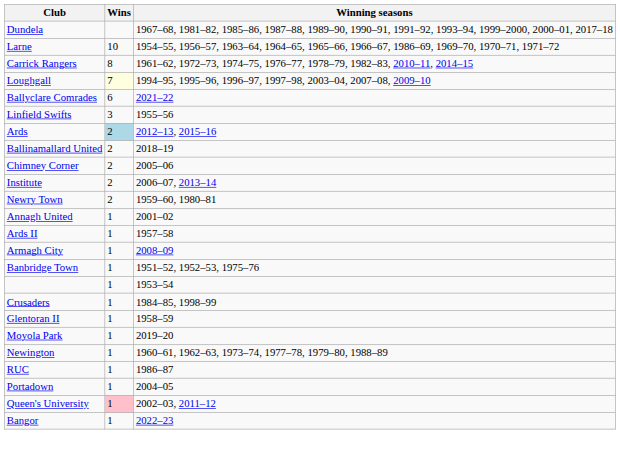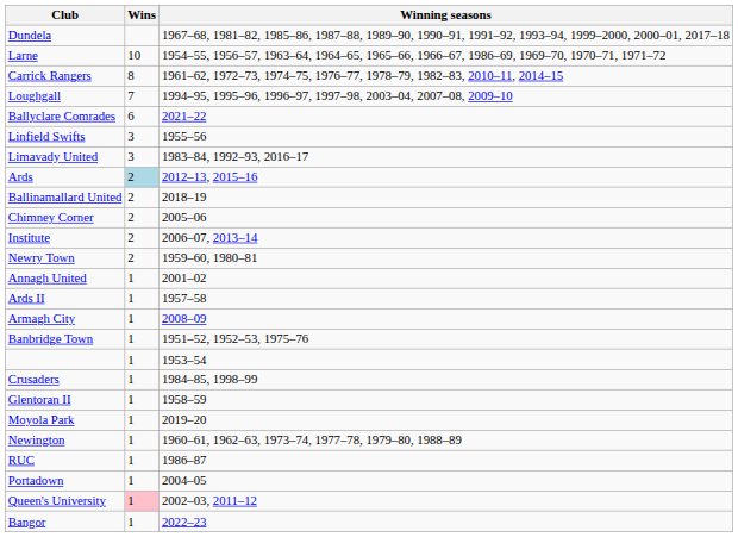Loughgall | Wins: lightyellow background -> no background
+ row: Limavady United | 3 | 1983–84, 1992–93, 2016–17
